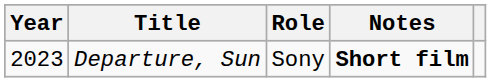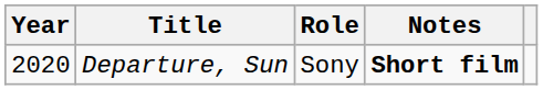Departure, Sun | Year: 2023 -> 2020
